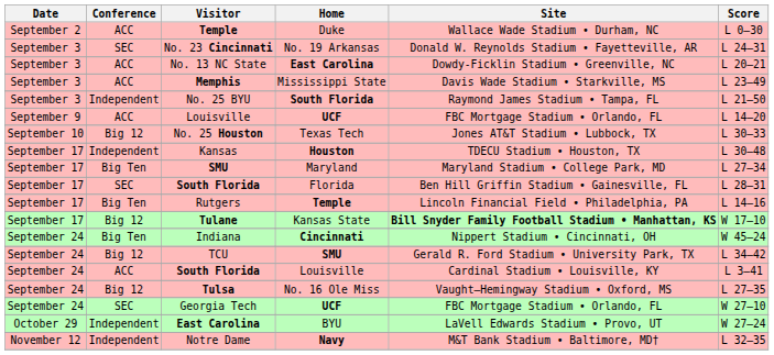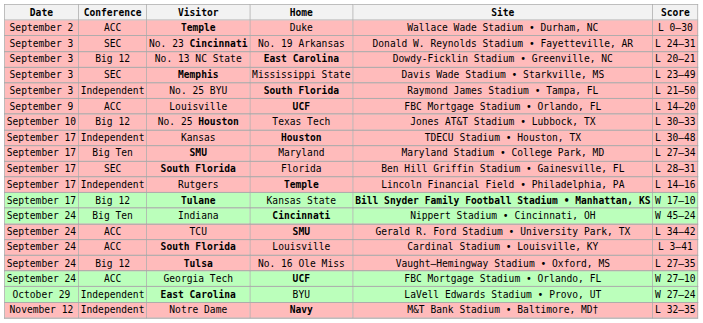No. 13 NC State | Conference: ACC -> Big 12
Memphis | Conference: ACC -> SEC
Rutgers | Conference: Big Ten -> Independent
TCU | Conference: Big 12 -> ACC
Georgia Tech | Conference: SEC -> ACC
